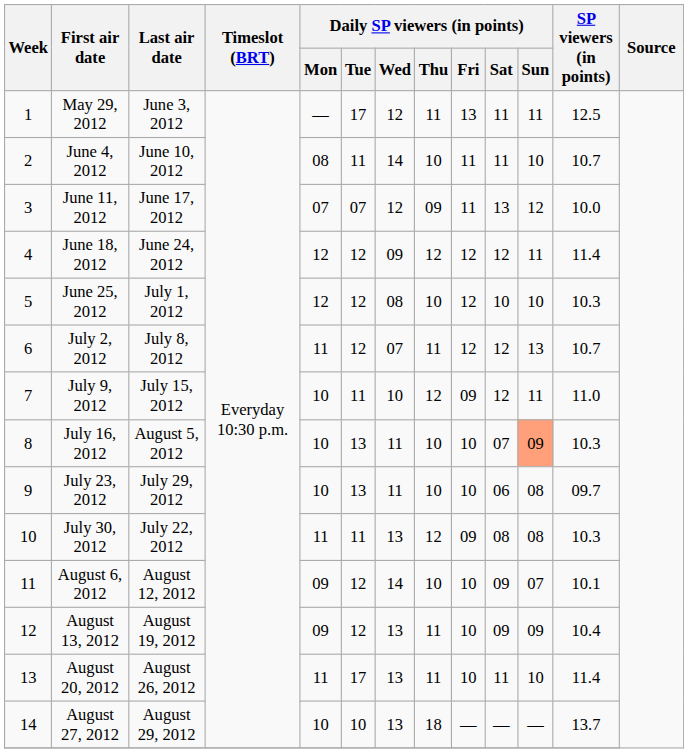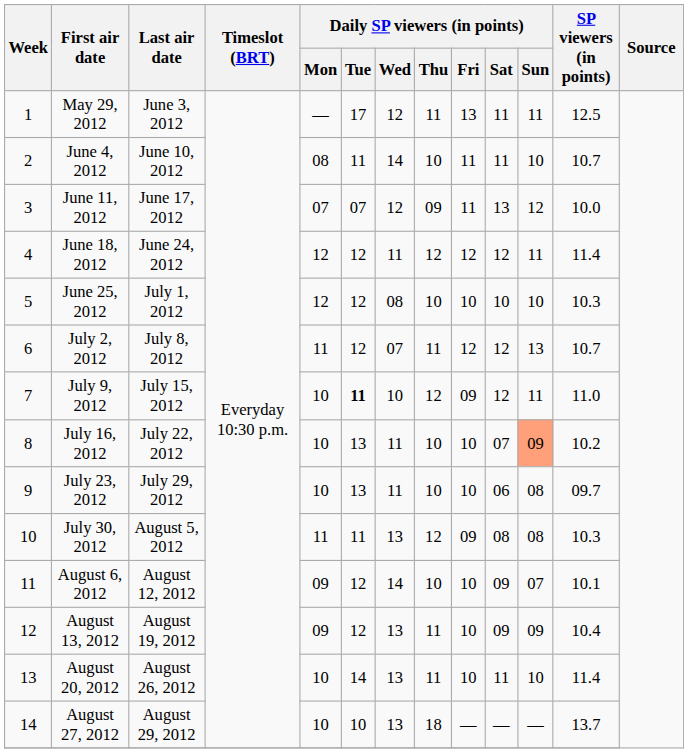June 18, 2012 | Daily SP viewers (in points) / Wed: 09 -> 11
June 25, 2012 | Daily SP viewers (in points) / Fri: 12 -> 10
July 9, 2012 | Daily SP viewers (in points) / Tue: normal -> bold
July 16, 2012 | Last air date: August 5, 2012 -> July 22, 2012
July 16, 2012 | SP viewers (in points): 10.3 -> 10.2
July 30, 2012 | Last air date: July 22, 2012 -> August 5, 2012
August 20, 2012 | Daily SP viewers (in points) / Mon: 11 -> 10
August 20, 2012 | Daily SP viewers (in points) / Tue: 17 -> 14
